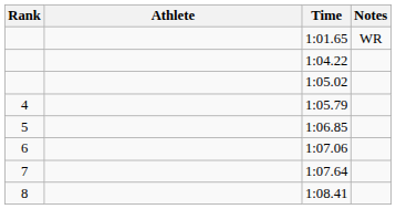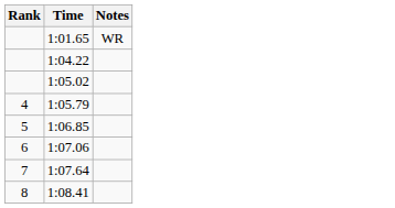- column: Athlete
